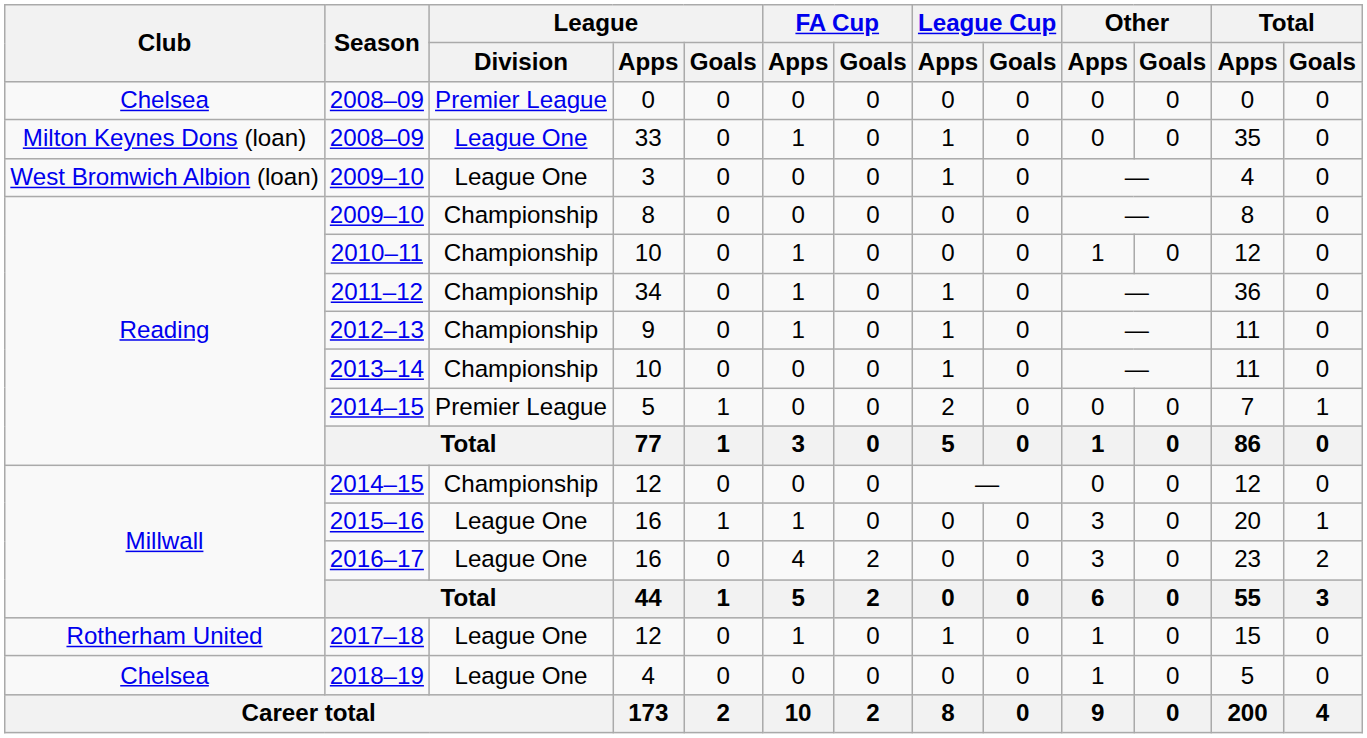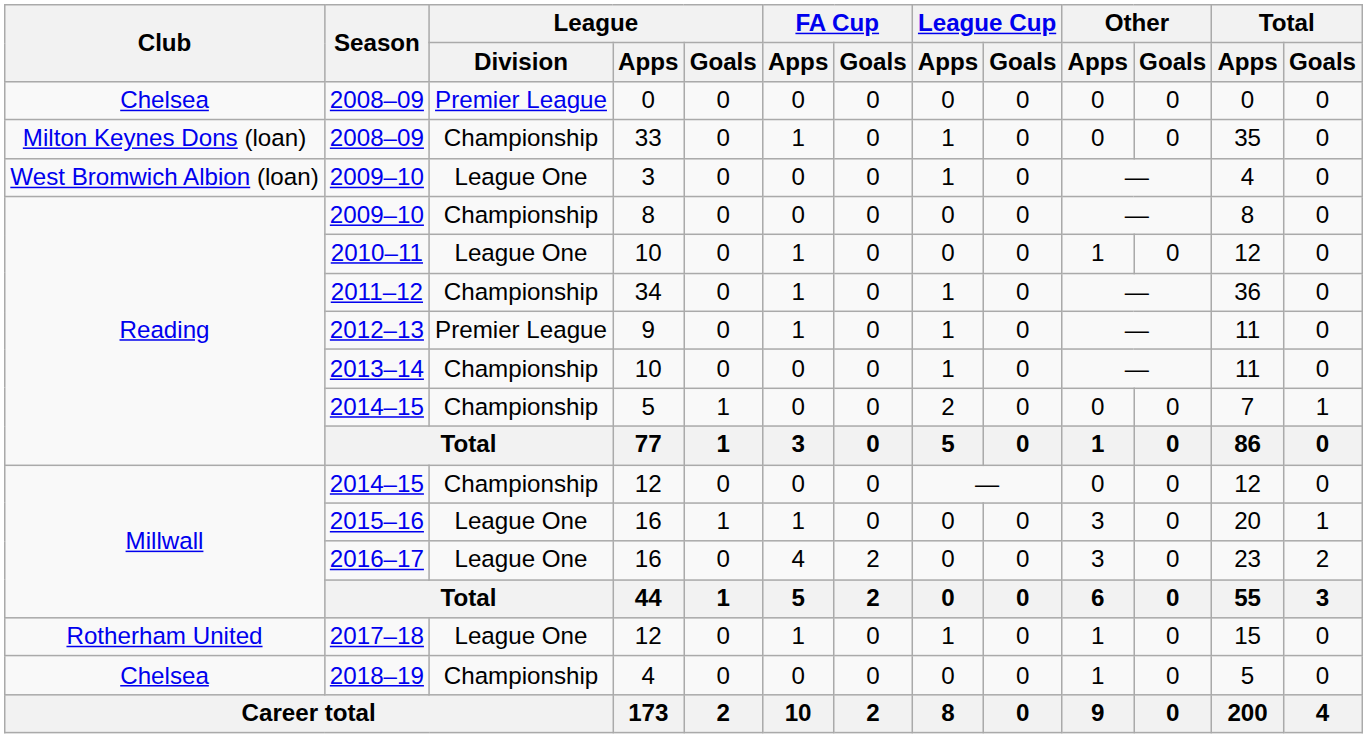2008–09 / 33 | League / Division: League One -> Championship
2010–11 | League / Division: Championship -> League One
2012–13 | League / Division: Championship -> Premier League
2014–15 / 5 | League / Division: Premier League -> Championship
2018–19 | League / Division: League One -> Championship
